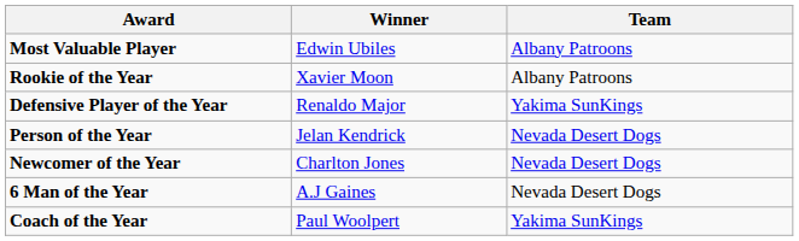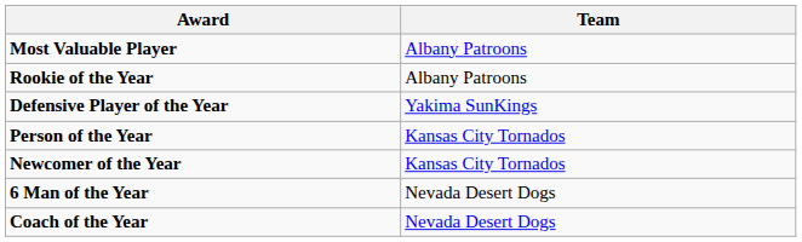- column: Winner | Edwin Ubiles | Xavier Moon | Renaldo Major | Jelan Kendrick | Charlton Jones | A.J Gaines | Paul Woolpert
Person of the Year | Team: Nevada Desert Dogs -> Kansas City Tornados
Newcomer of the Year | Team: Nevada Desert Dogs -> Kansas City Tornados
Coach of the Year | Team: Yakima SunKings -> Nevada Desert Dogs
